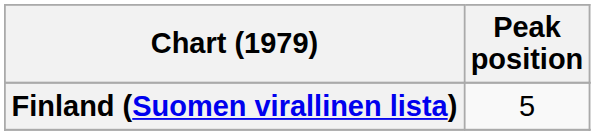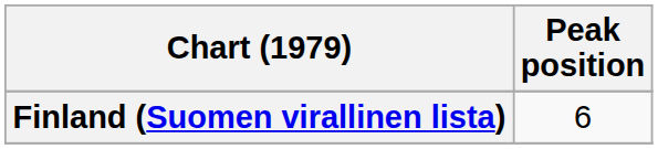Finland (Suomen virallinen lista) | Peak position: 5 -> 6
